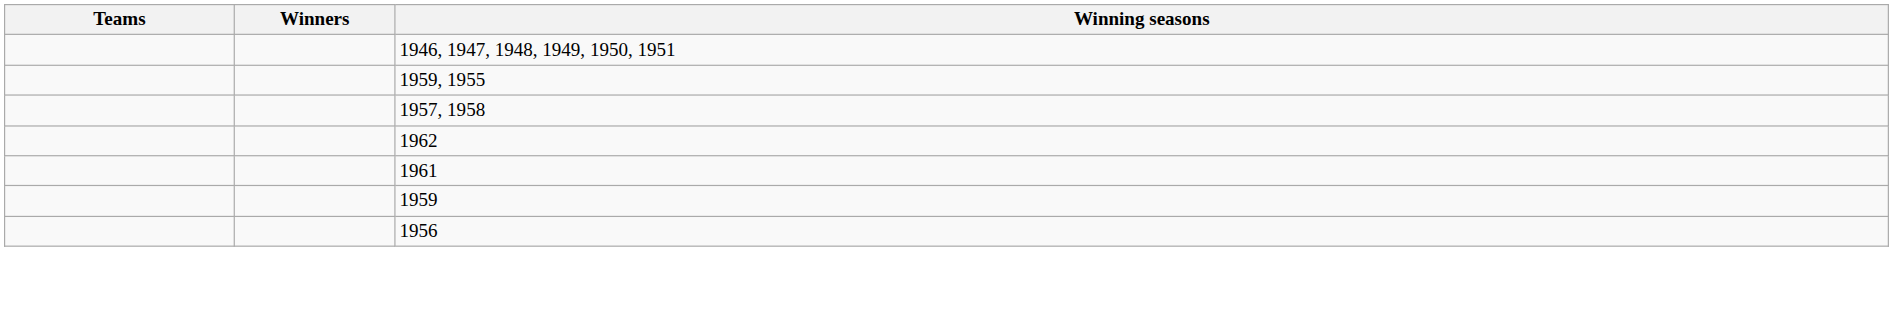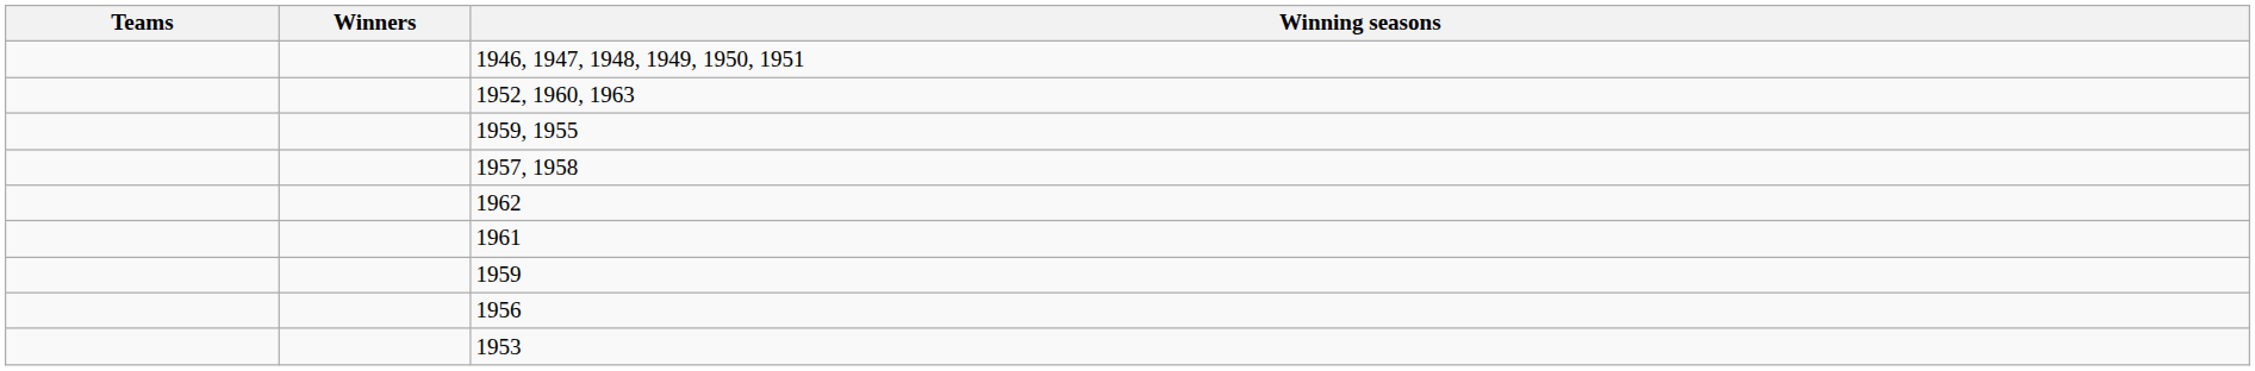+ row: 1952, 1960, 1963
+ row: 1953
